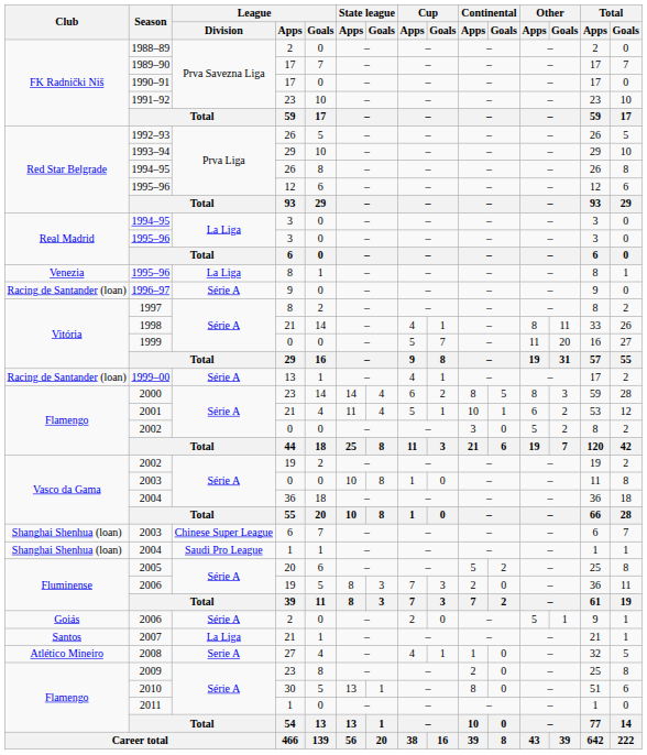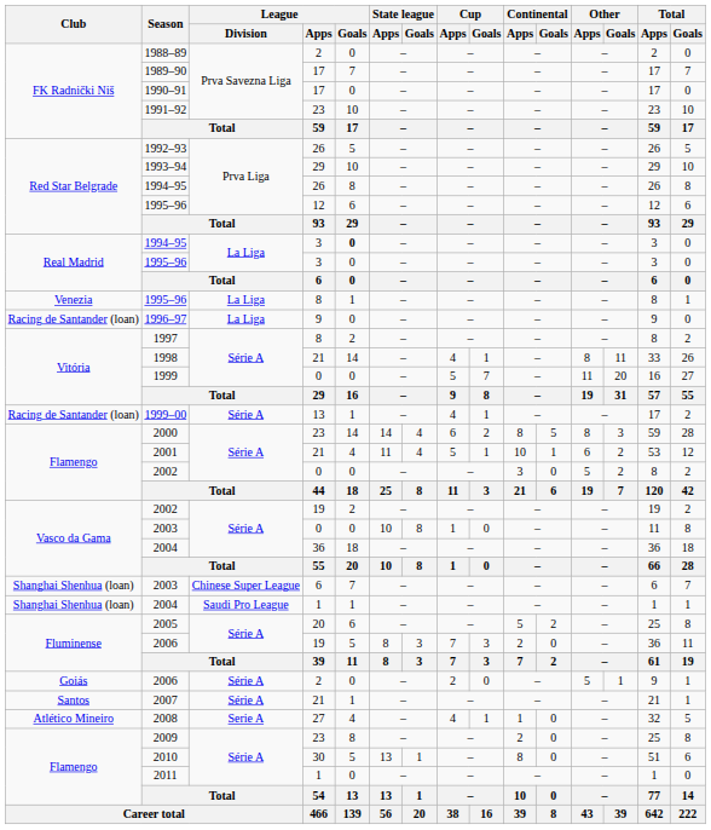1994–95 / 3 | League / Goals: normal -> bold
1996–97 | League / Division: Série A -> La Liga
2007 | League / Division: La Liga -> Série A
